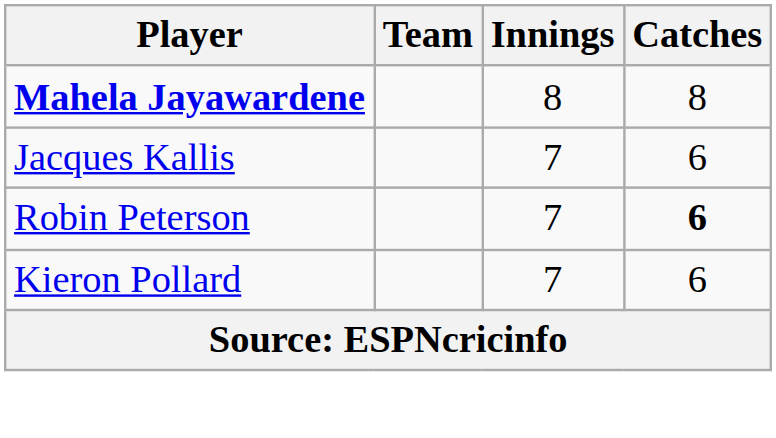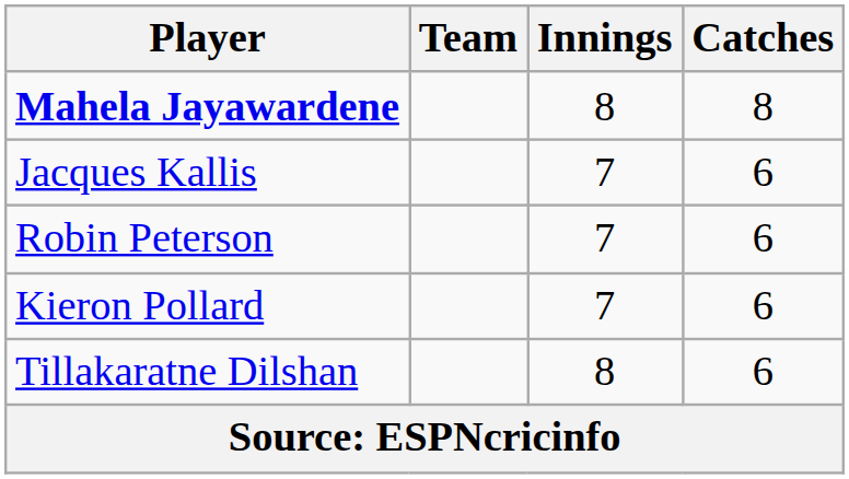Robin Peterson | Catches: bold -> normal
+ row: Tillakaratne Dilshan | 8 | 6
